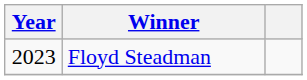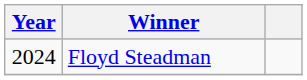Floyd Steadman | Year: 2023 -> 2024
